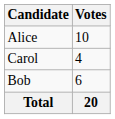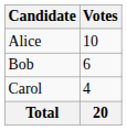rows swapped: Bob <-> Carol
